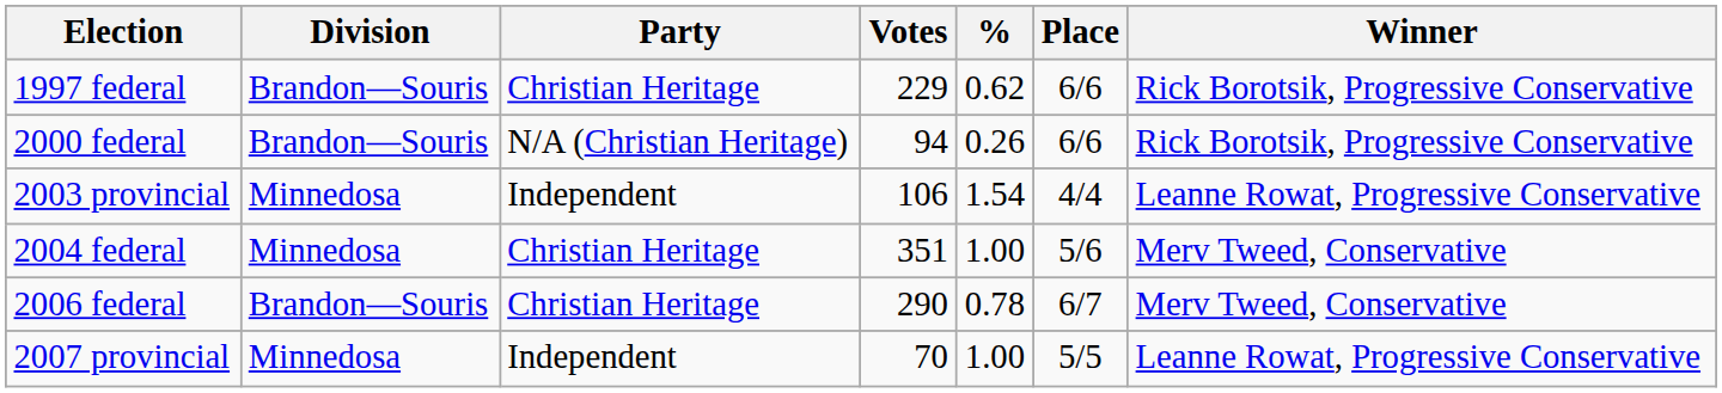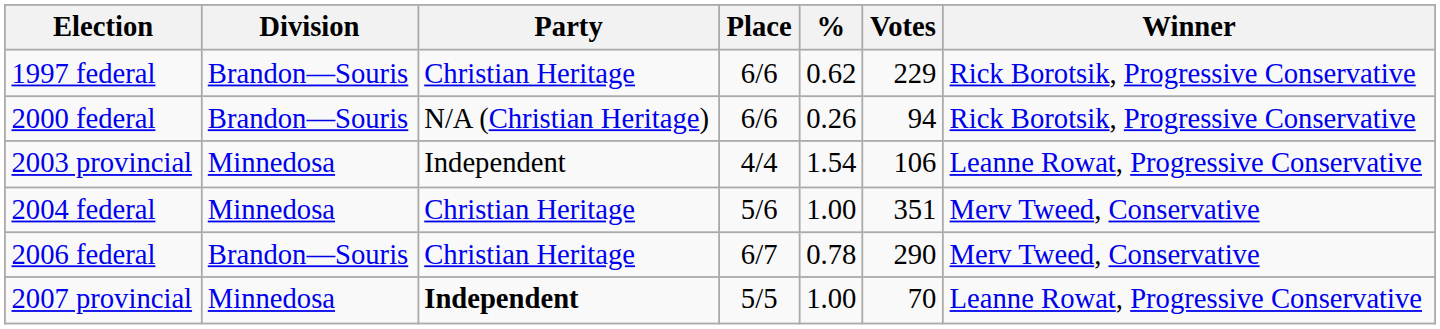columns swapped: Votes <-> Place
2007 provincial | Party: normal -> bold
